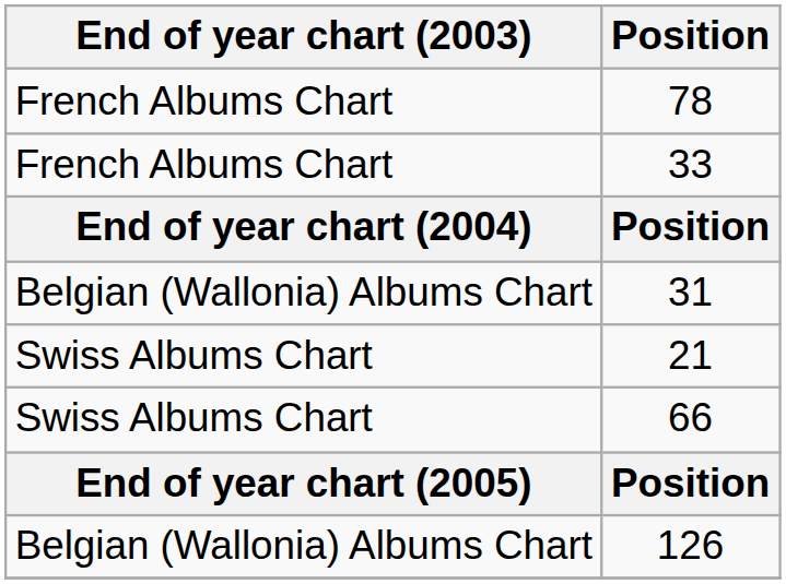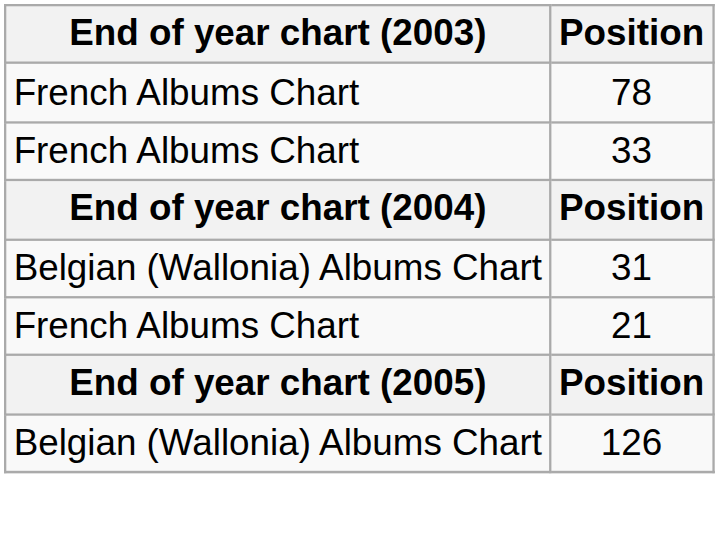21 | End of year chart (2003): Swiss Albums Chart -> French Albums Chart
- row: Swiss Albums Chart | 66
